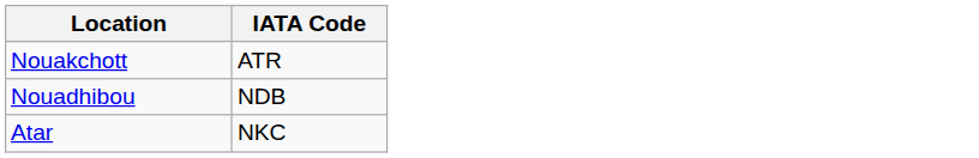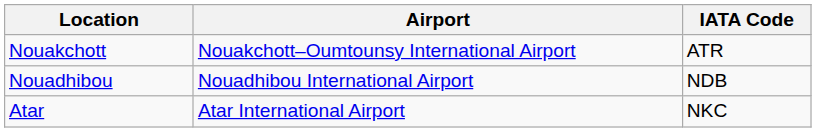+ column: Airport | Nouakchott–Oumtounsy International Airport | Nouadhibou International Airport | Atar International Airport
